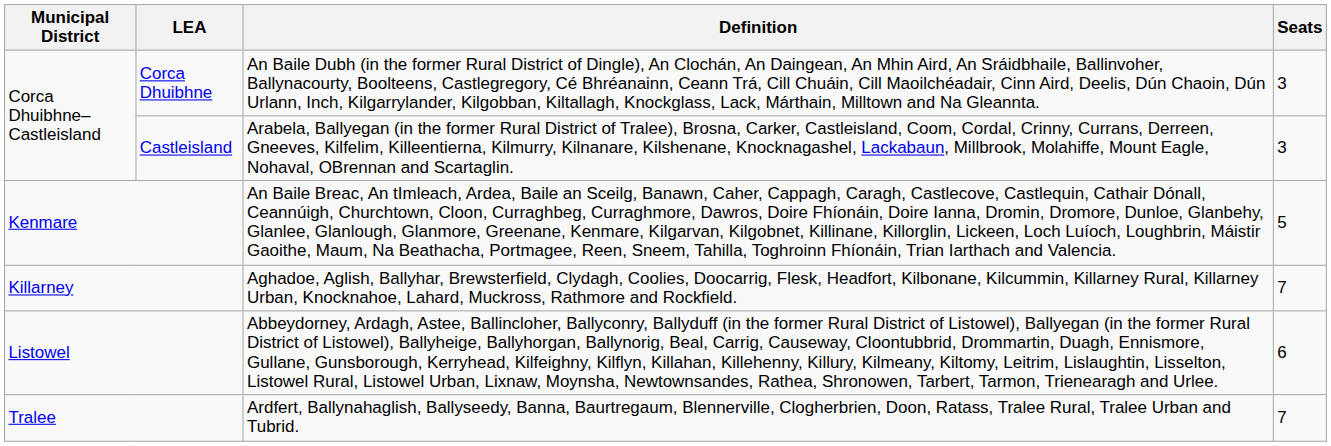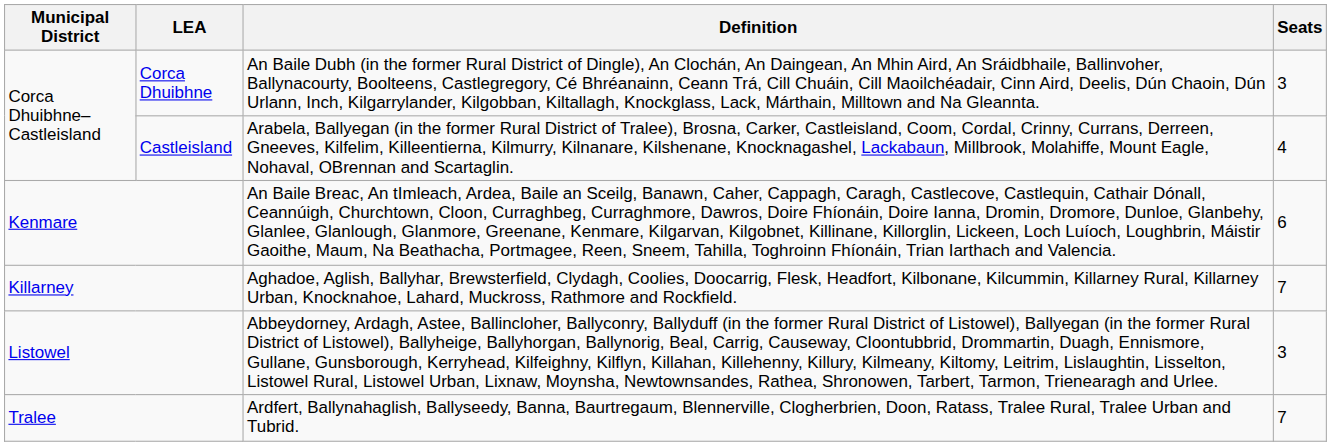Castleisland | Seats: 3 -> 4
Kenmare | Seats: 5 -> 6
Listowel | Seats: 6 -> 3
